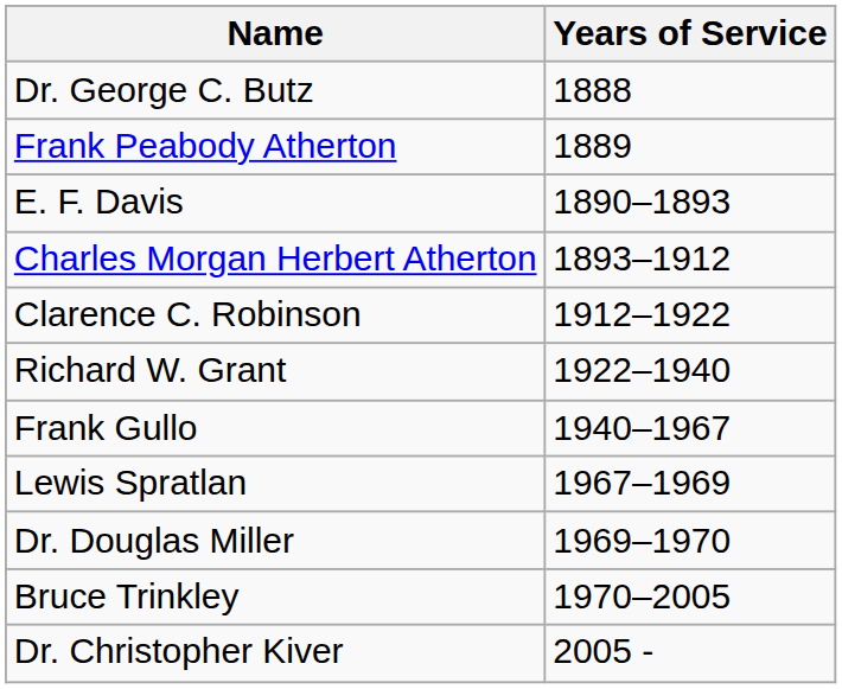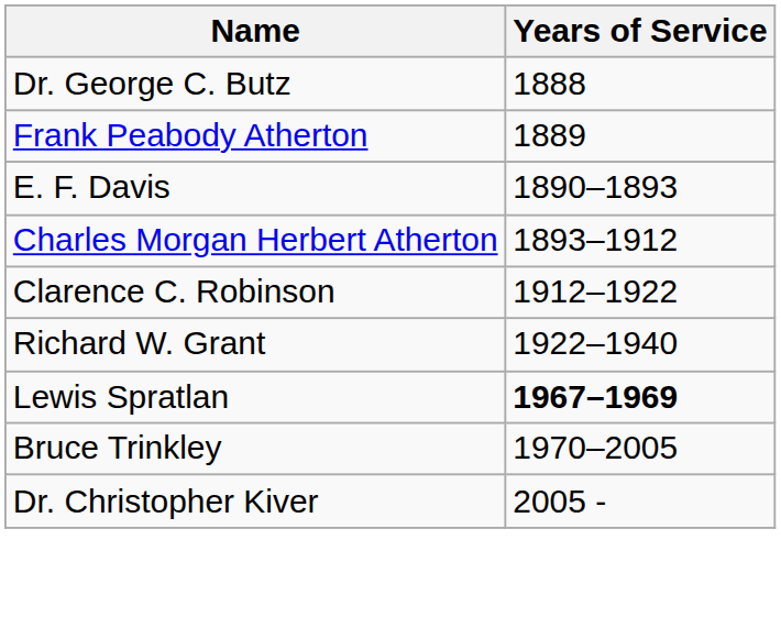- row: Frank Gullo | 1940–1967
Lewis Spratlan | Years of Service: normal -> bold
- row: Dr. Douglas Miller | 1969–1970
